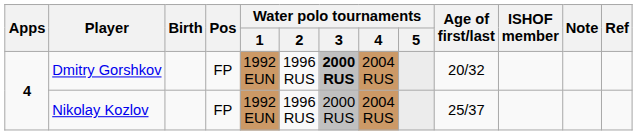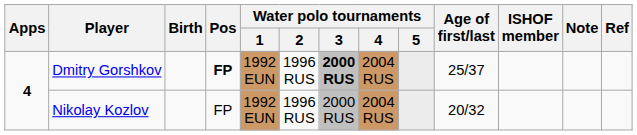Dmitry Gorshkov | Pos: normal -> bold
Dmitry Gorshkov | Age of first/last: 20/32 -> 25/37
Nikolay Kozlov | Age of first/last: 25/37 -> 20/32
